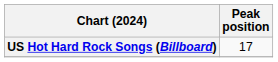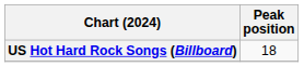US Hot Hard Rock Songs (Billboard) | Peak position: 17 -> 18
